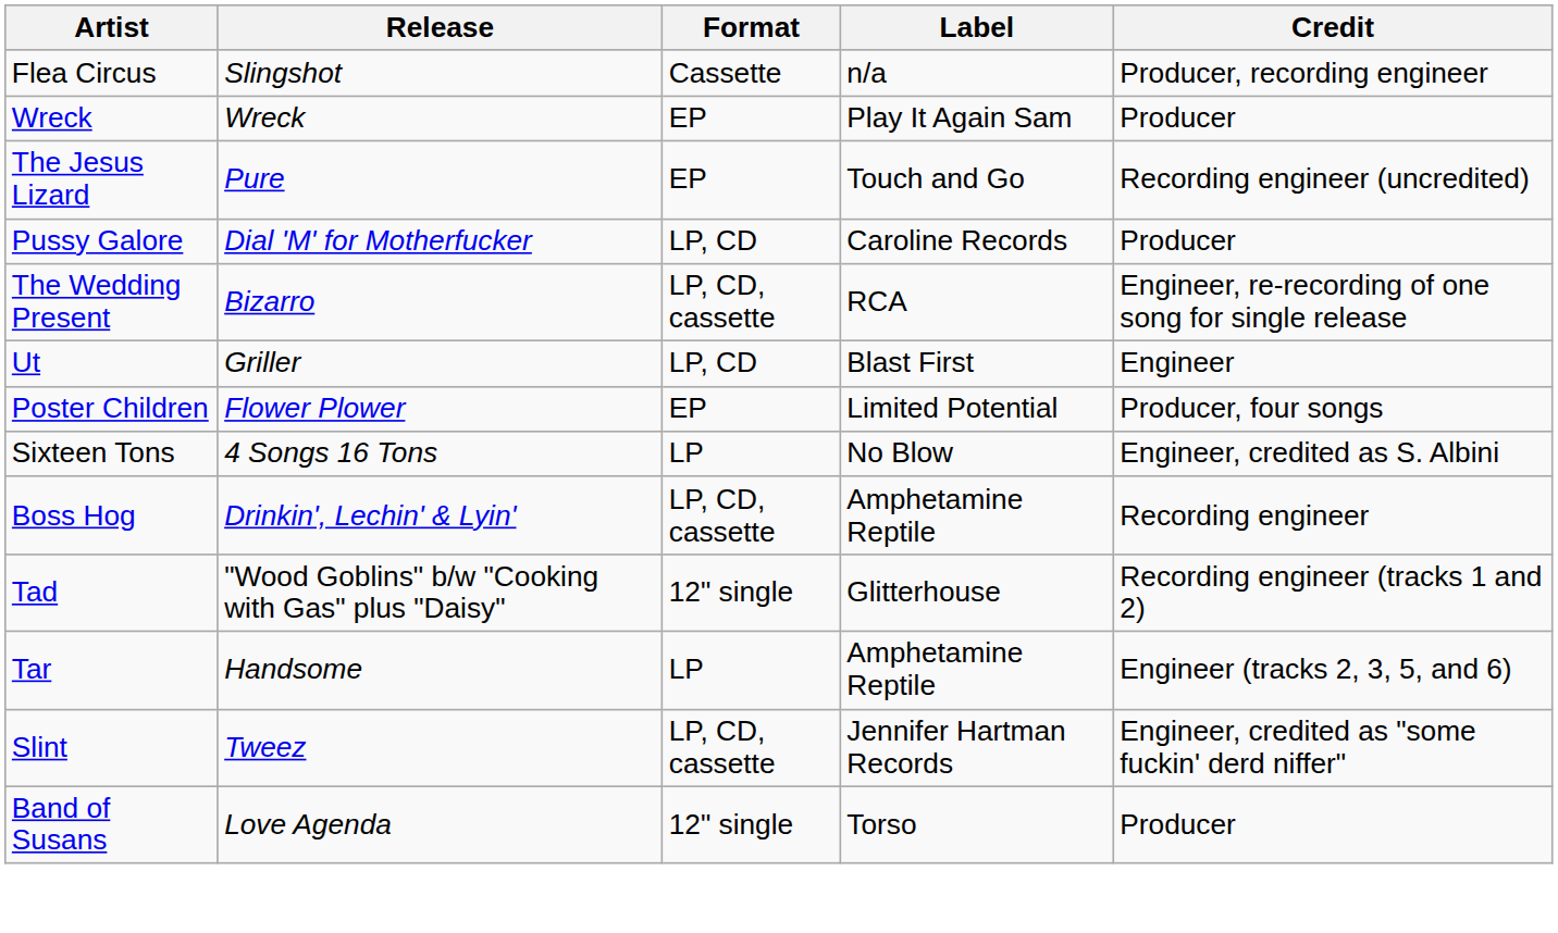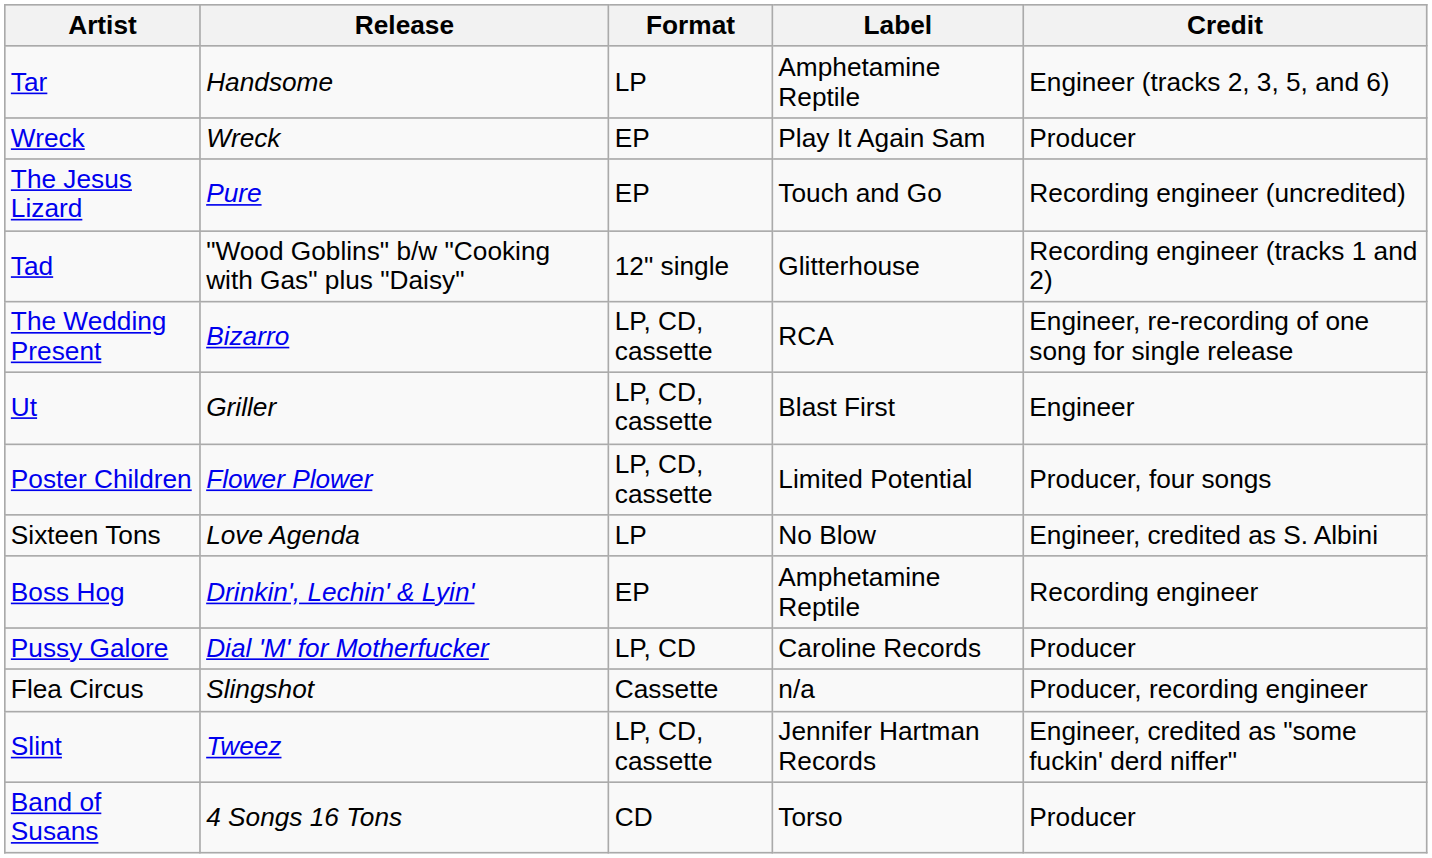rows swapped: Tar <-> Flea Circus
rows swapped: Tad <-> Pussy Galore
Ut | Format: LP, CD -> LP, CD, cassette
Poster Children | Format: EP -> LP, CD, cassette
Sixteen Tons | Release: 4 Songs 16 Tons -> Love Agenda
Boss Hog | Format: LP, CD, cassette -> EP
Band of Susans | Release: Love Agenda -> 4 Songs 16 Tons
Band of Susans | Format: 12" single -> CD
